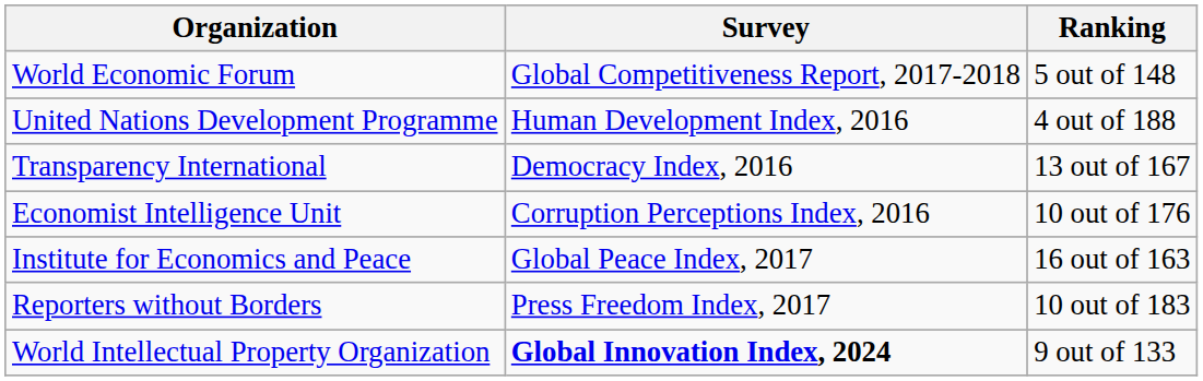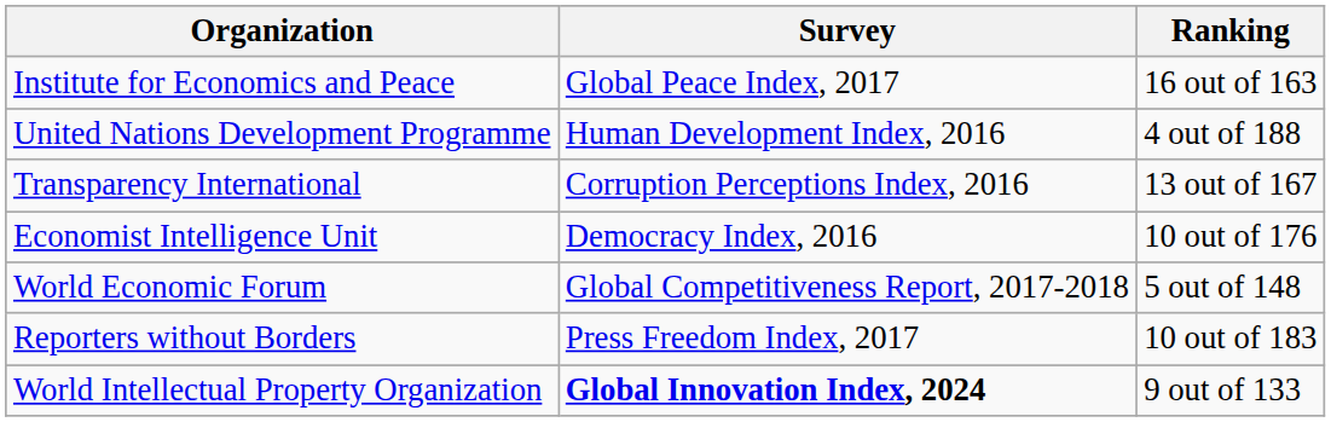rows swapped: Institute for Economics and Peace <-> World Economic Forum
Transparency International | Survey: Democracy Index, 2016 -> Corruption Perceptions Index, 2016
Economist Intelligence Unit | Survey: Corruption Perceptions Index, 2016 -> Democracy Index, 2016
